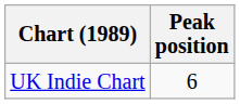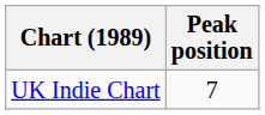UK Indie Chart | Peak position: 6 -> 7
